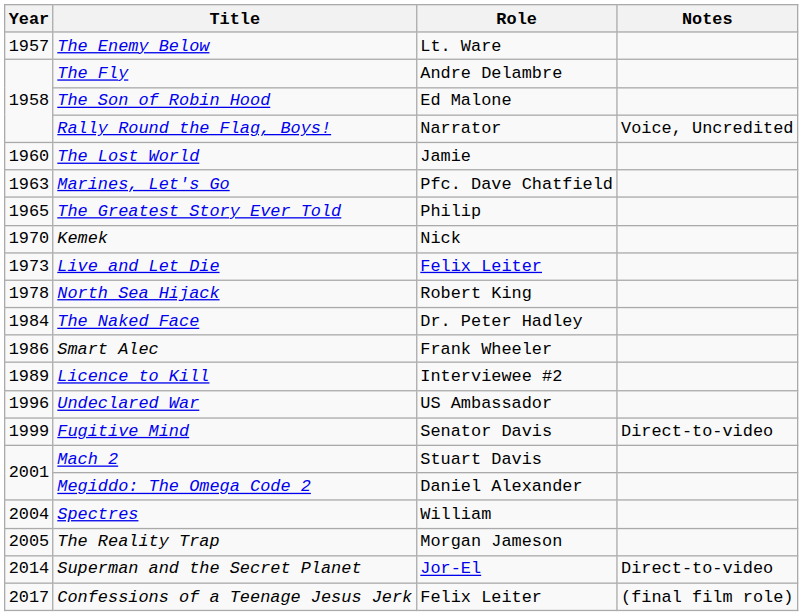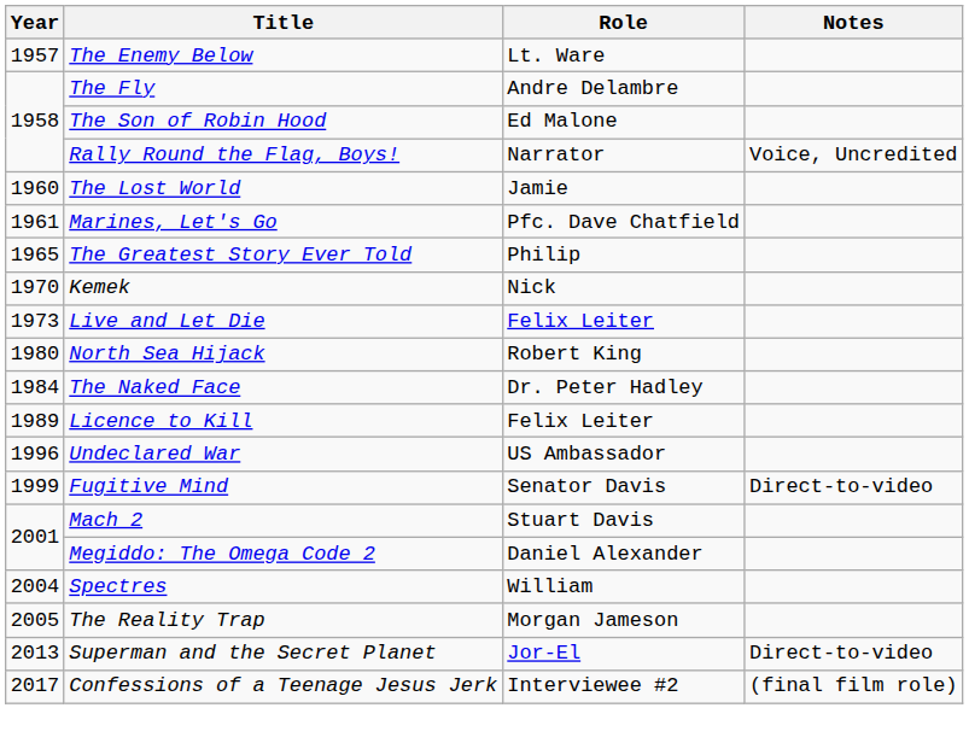Marines, Let's Go | Year: 1963 -> 1961
North Sea Hijack | Year: 1978 -> 1980
- row: 1986 | Smart Alec | Frank Wheeler
Licence to Kill | Role: Interviewee #2 -> Felix Leiter
Superman and the Secret Planet | Year: 2014 -> 2013
Confessions of a Teenage Jesus Jerk | Role: Felix Leiter -> Interviewee #2
